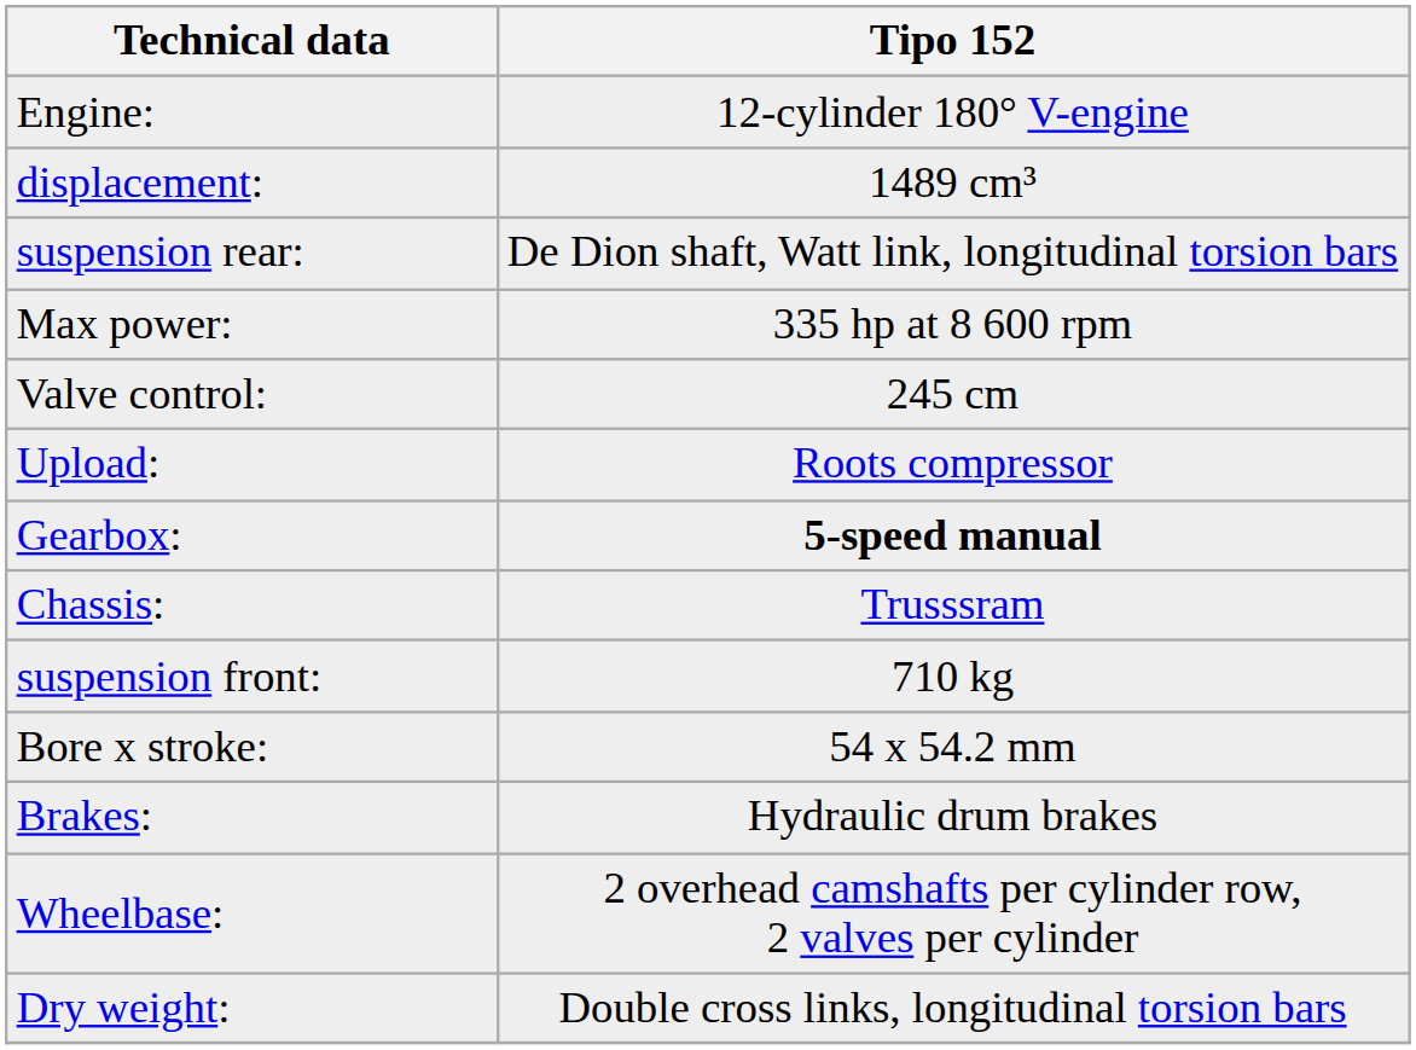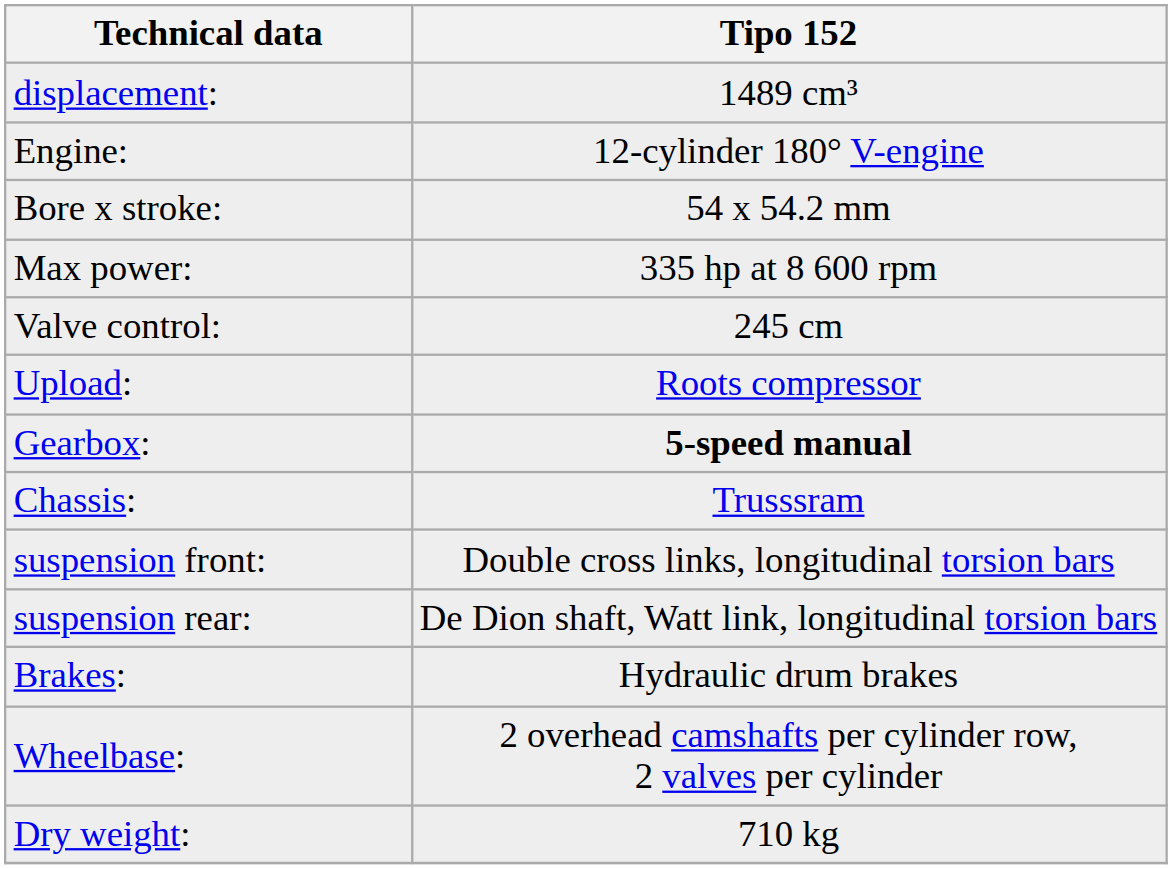rows swapped: Engine: <-> displacement:
rows swapped: Bore x stroke: <-> suspension rear:
suspension front: | Tipo 152: 710 kg -> Double cross links, longitudinal torsion bars
Dry weight: | Tipo 152: Double cross links, longitudinal torsion bars -> 710 kg
